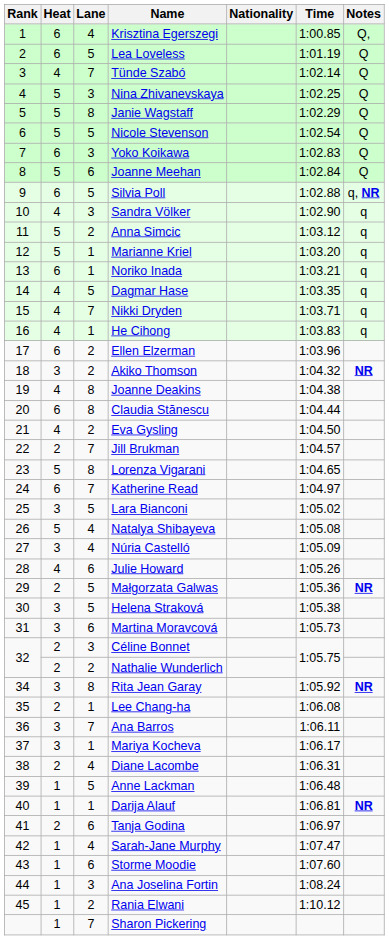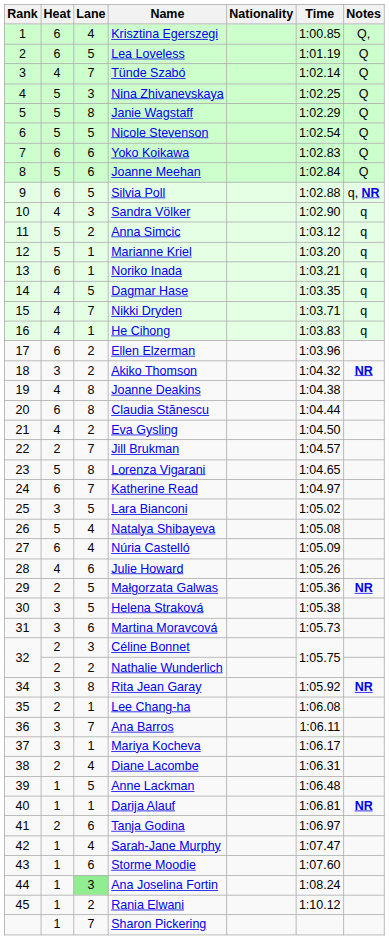Yoko Koikawa | Lane: 3 -> 6
Núria Castelló | Heat: 3 -> 6
Ana Joselina Fortin | Lane: no background -> lightgreen background
